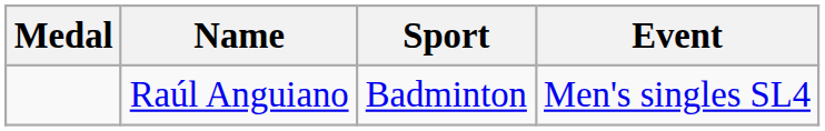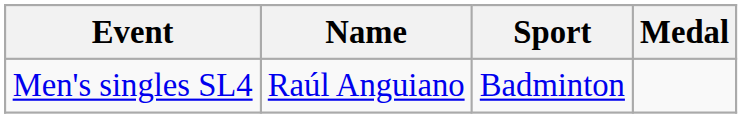columns swapped: Medal <-> Event
